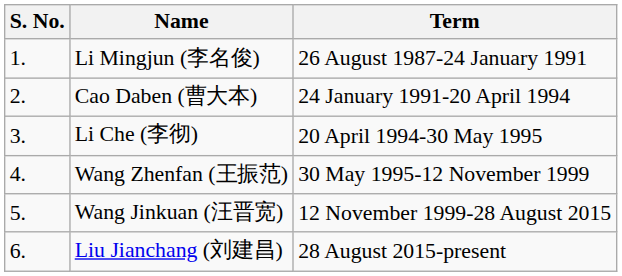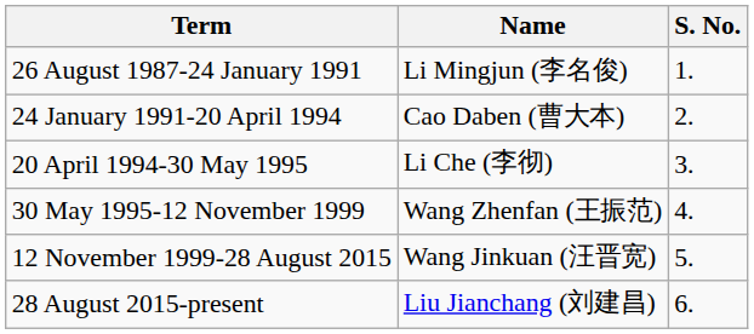columns swapped: S. No. <-> Term
